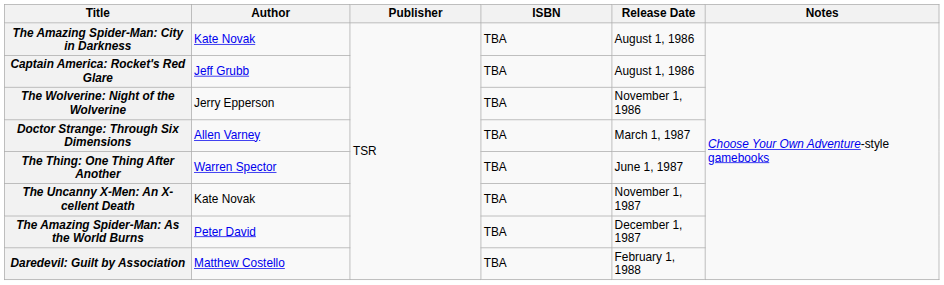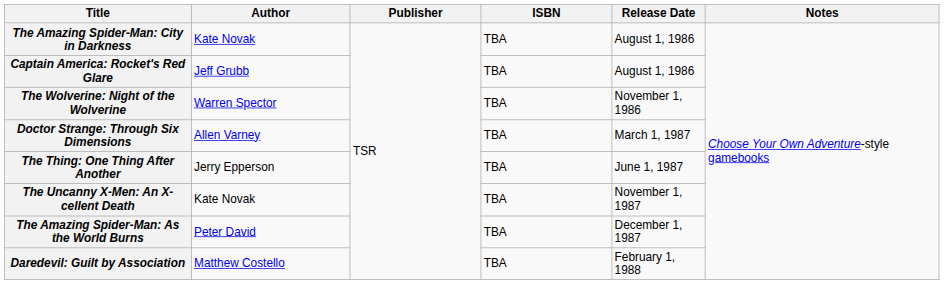The Wolverine: Night of the Wolverine | Author: Jerry Epperson -> Warren Spector
The Thing: One Thing After Another | Author: Warren Spector -> Jerry Epperson
